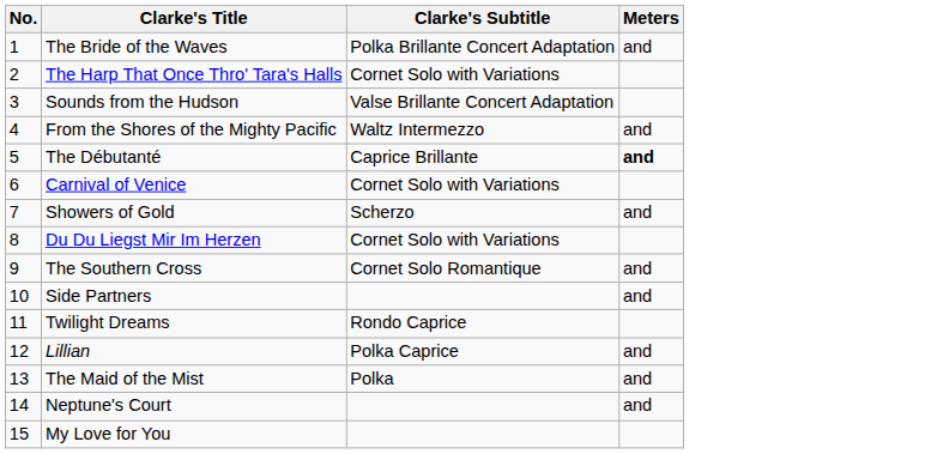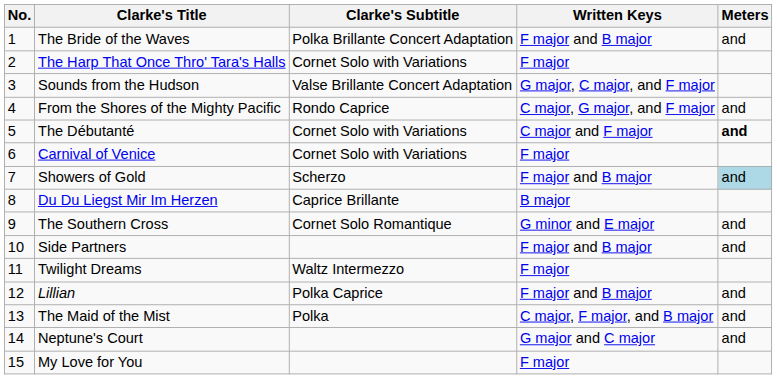+ column: Written Keys | F major and B major | F major | G major, C major, and F major | C major, G major, and F major | C major and F major | F major | F major and B major | B major | G minor and E major | F major and B major | F major | F major and B major | C major, F major, and B major | G major and C major | F major
From the Shores of the Mighty Pacific | Clarke's Subtitle: Waltz Intermezzo -> Rondo Caprice
The Débutanté | Clarke's Subtitle: Caprice Brillante -> Cornet Solo with Variations
Showers of Gold | Meters: no background -> lightblue background
Du Du Liegst Mir Im Herzen | Clarke's Subtitle: Cornet Solo with Variations -> Caprice Brillante
Twilight Dreams | Clarke's Subtitle: Rondo Caprice -> Waltz Intermezzo
